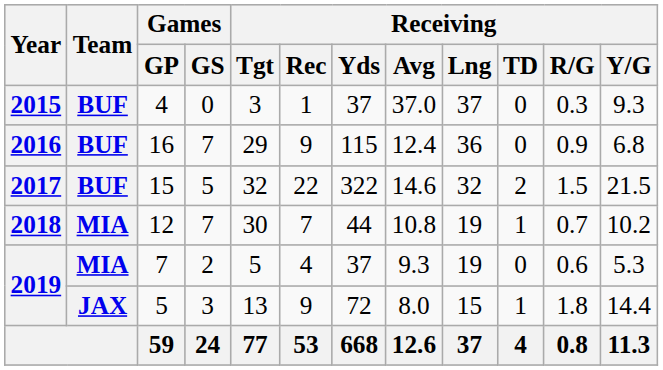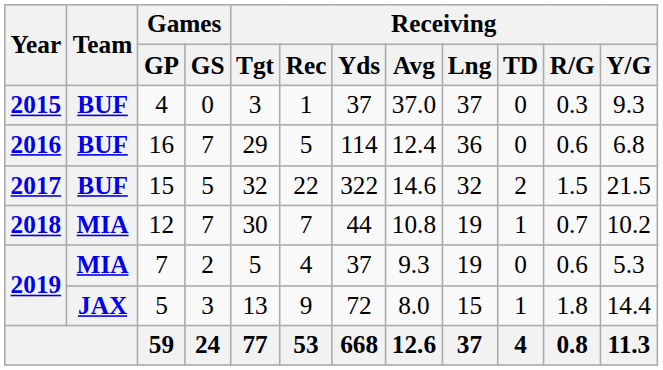16 | Receiving / Rec: 9 -> 5
16 | Receiving / Yds: 115 -> 114
16 | Receiving / R/G: 0.9 -> 0.6
